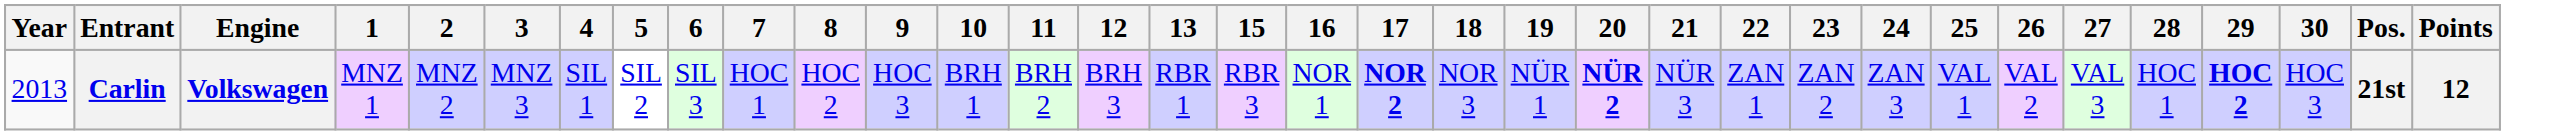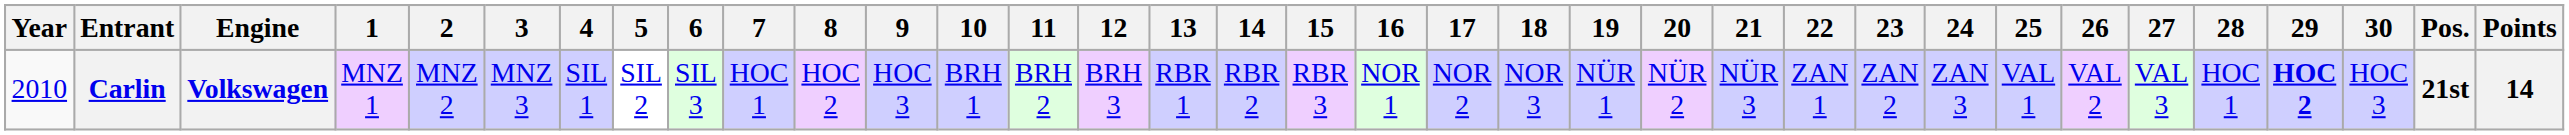+ column: 14 | RBR 2
Carlin | Year: 2013 -> 2010
Carlin | 17: bold -> normal
Carlin | 20: bold -> normal
Carlin | Points: 12 -> 14
